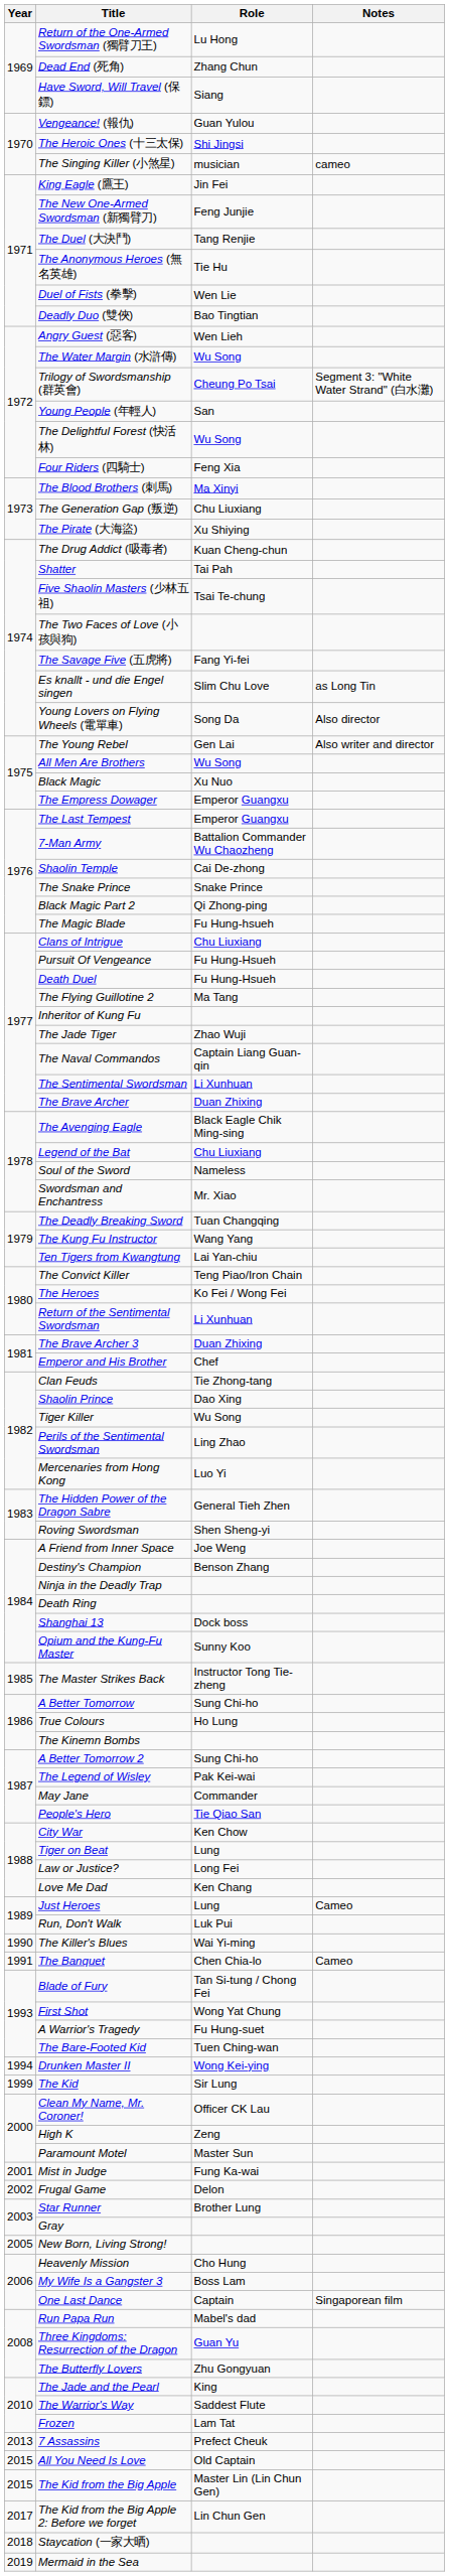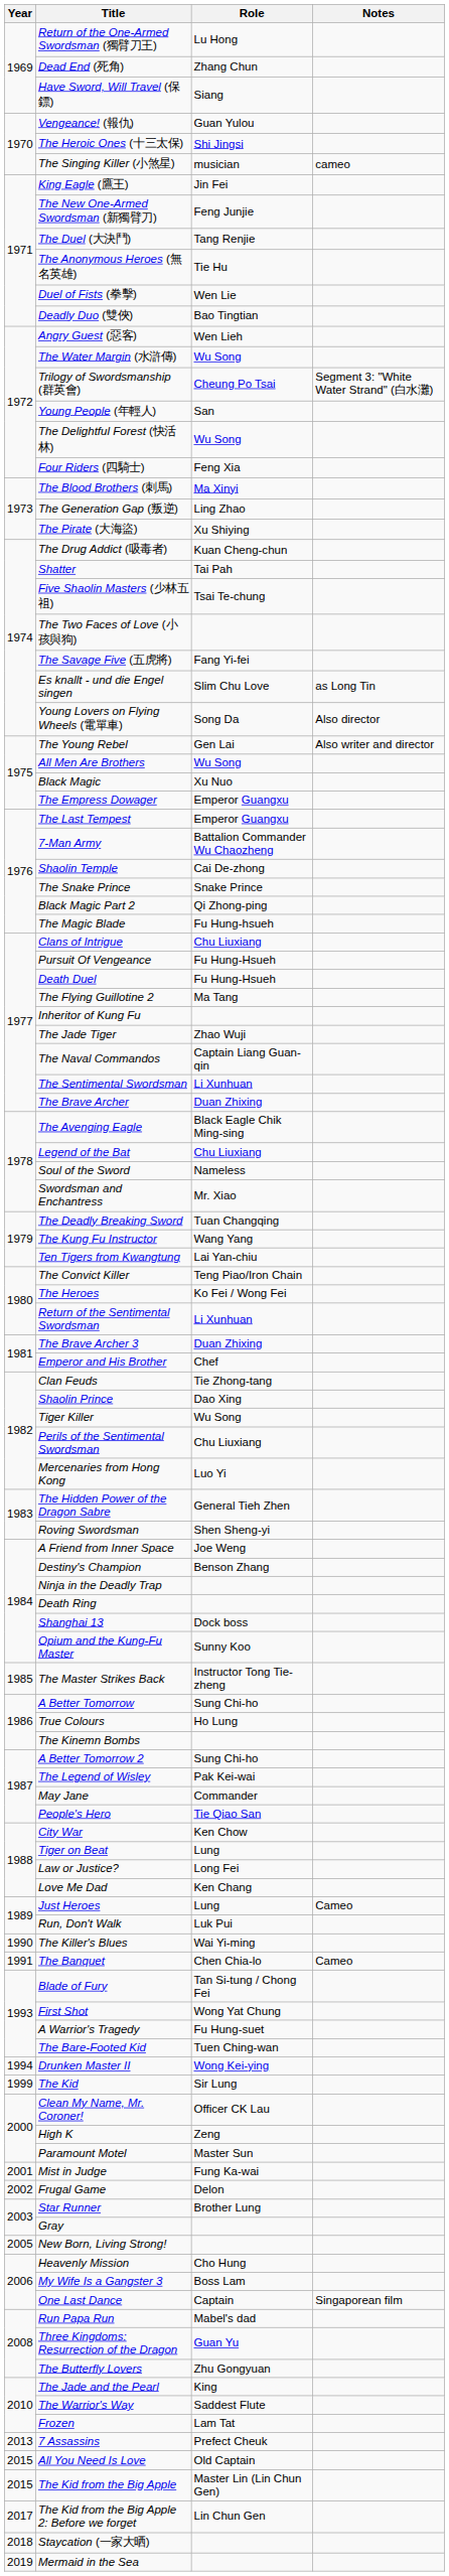The Generation Gap (叛逆) | Role: Chu Liuxiang -> Ling Zhao
Perils of the Sentimental Swordsman | Role: Ling Zhao -> Chu Liuxiang
